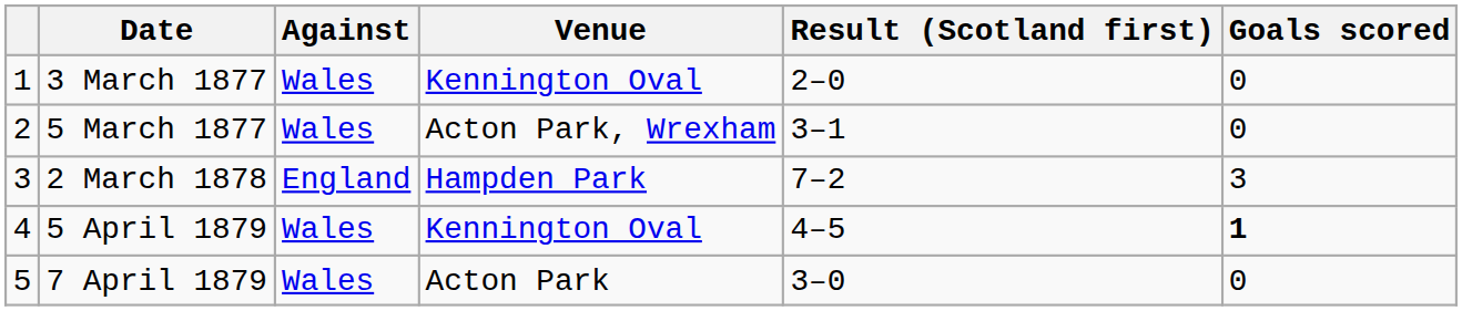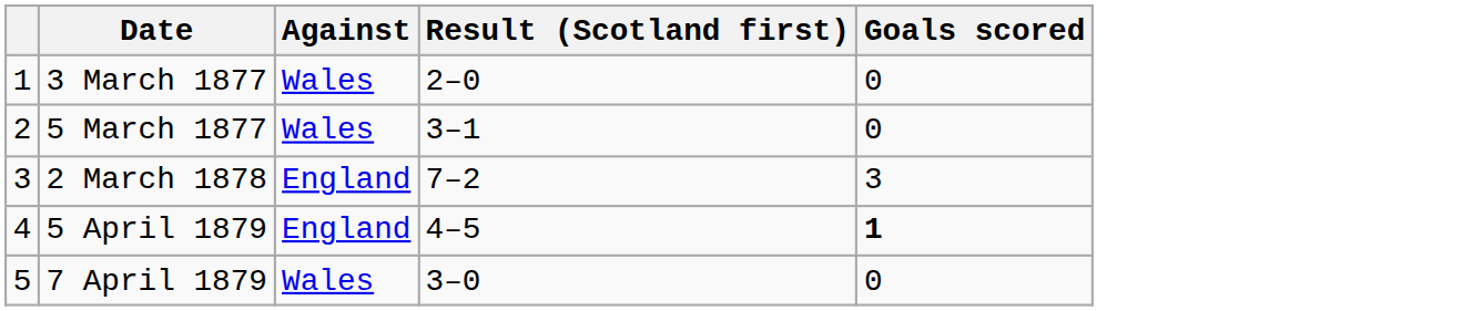- column: Venue | Kennington Oval | Acton Park, Wrexham | Hampden Park | Kennington Oval | Acton Park
5 April 1879 | Against: Wales -> England
